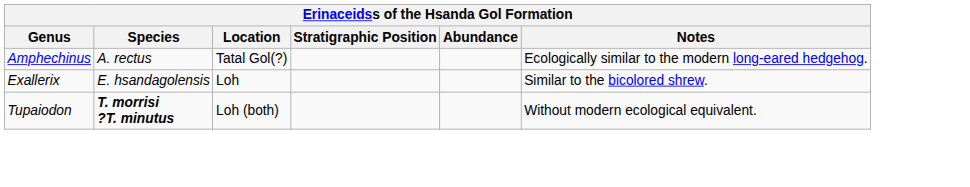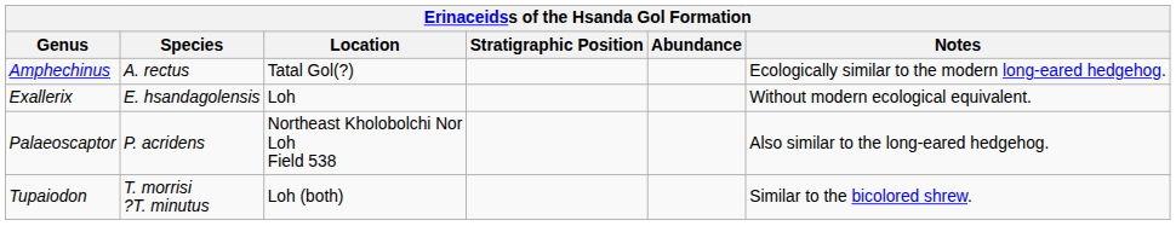Exallerix | Notes: Similar to the bicolored shrew. -> Without modern ecological equivalent.
+ row: Palaeoscaptor | P. acridens | Northeast Kholobolchi Nor Loh Field 538 | Also similar to the long-eared hedgehog.
Tupaiodon | Species: bold -> normal
Tupaiodon | Notes: Without modern ecological equivalent. -> Similar to the bicolored shrew.
